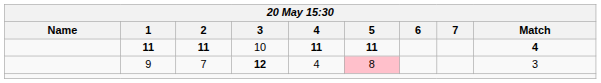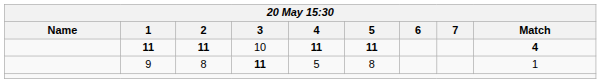9 | 2: 7 -> 8
9 | 3: 12 -> 11
9 | 4: 4 -> 5
9 | 5: pink background -> no background
9 | Match: 3 -> 1
